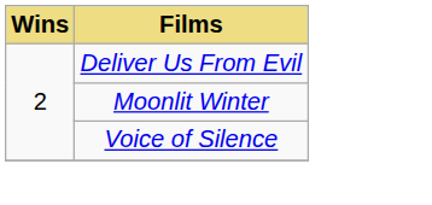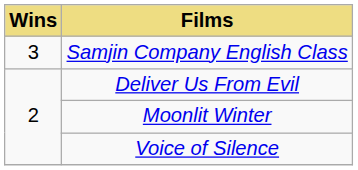+ row: 3 | Samjin Company English Class
